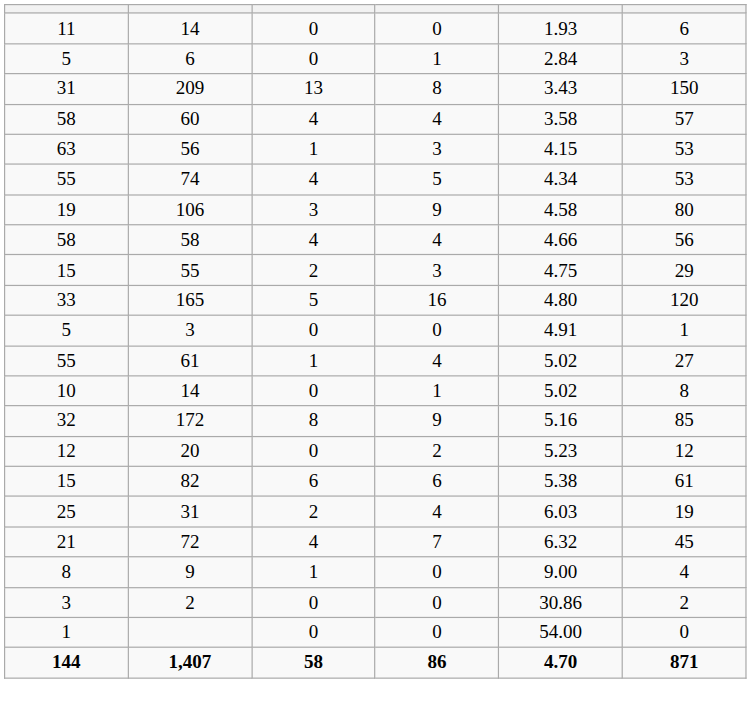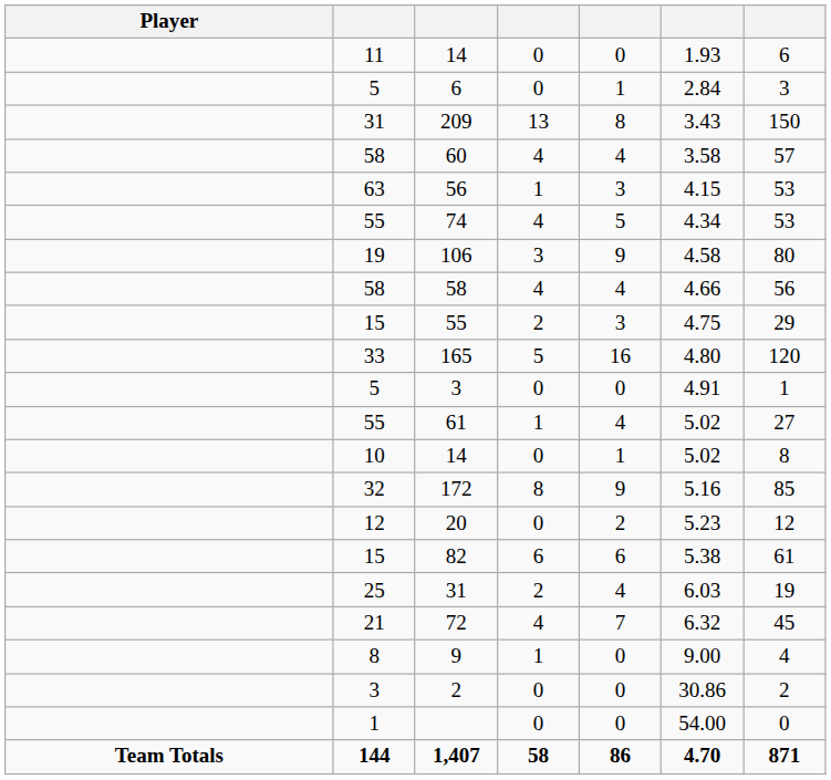+ column: Player | Team Totals
